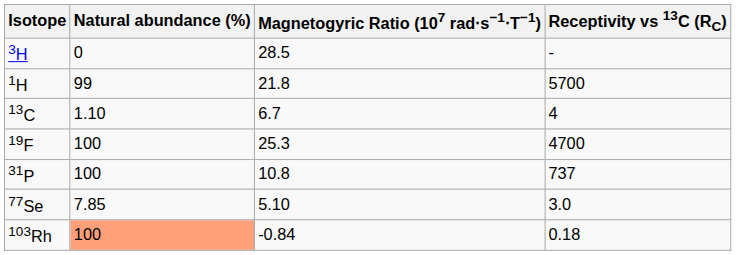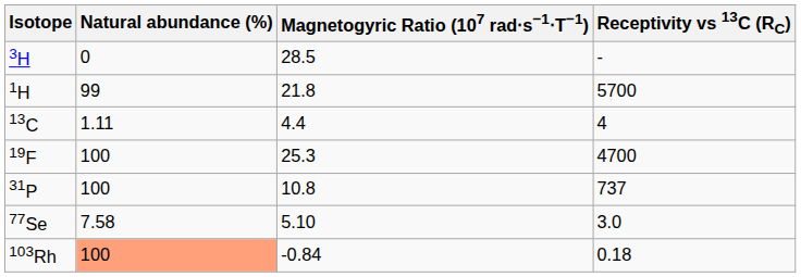13C | Natural abundance (%): 1.10 -> 1.11
13C | Magnetogyric Ratio (107 rad⋅s−1⋅T−1): 6.7 -> 4.4
77Se | Natural abundance (%): 7.85 -> 7.58
